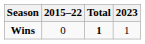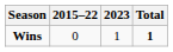columns swapped: 2023 <-> Total
